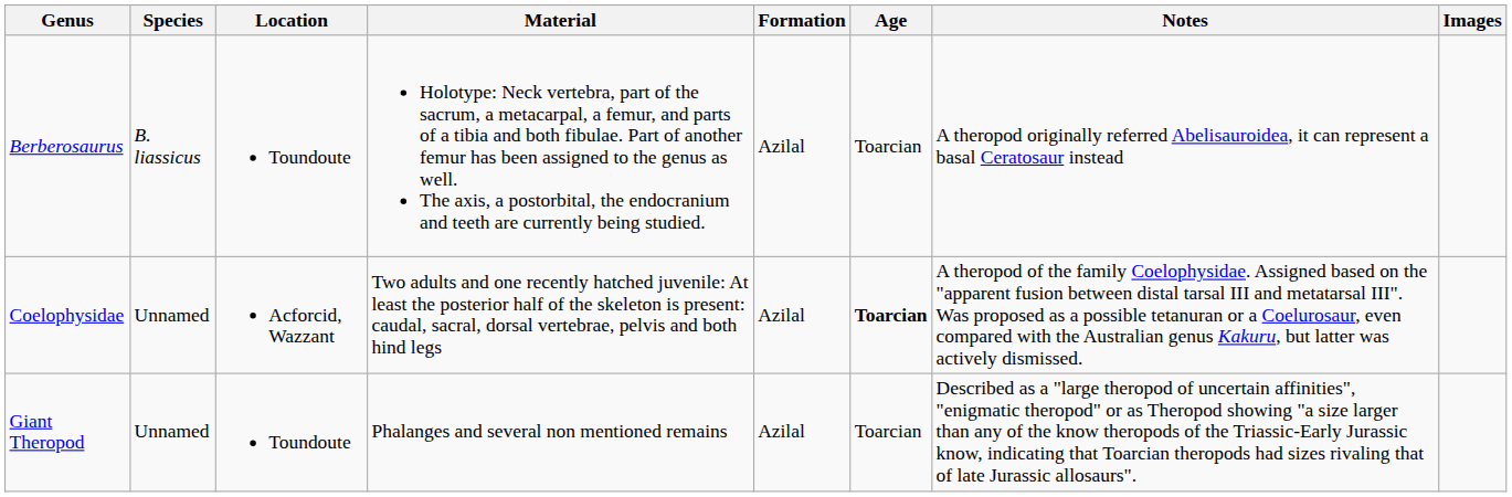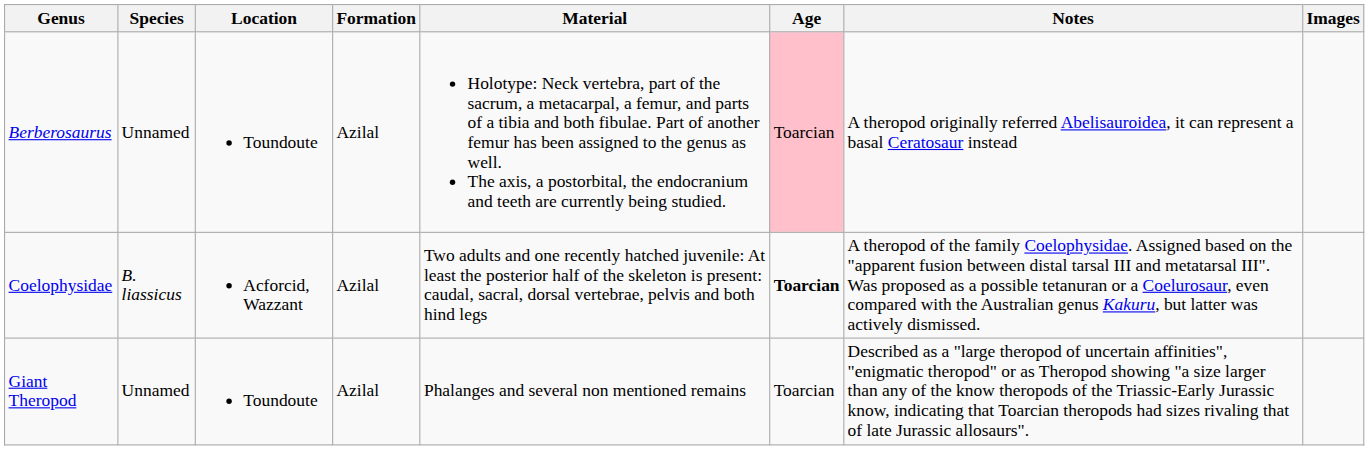columns swapped: Material <-> Formation
Berberosaurus | Species: B. liassicus -> Unnamed
Berberosaurus | Age: no background -> pink background
Coelophysidae | Species: Unnamed -> B. liassicus
